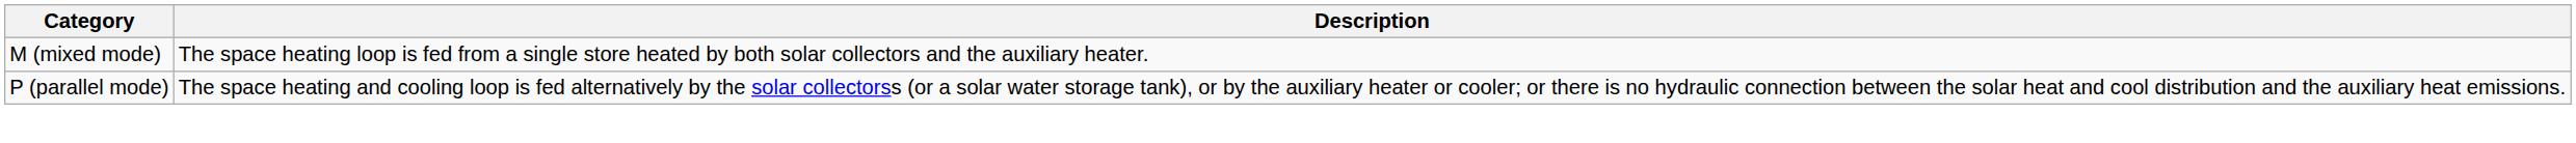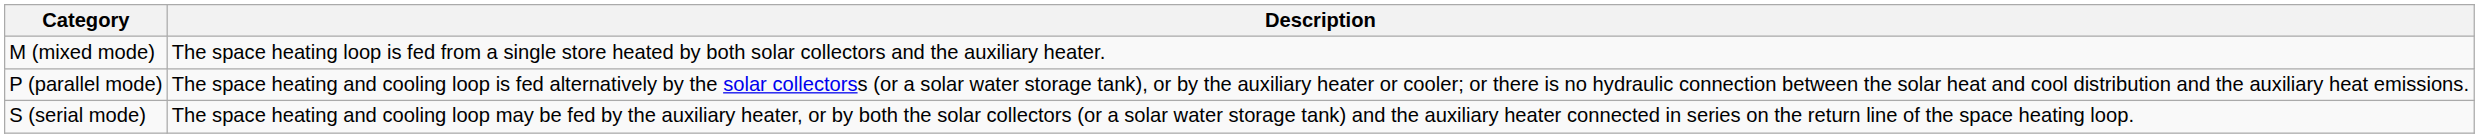+ row: S (serial mode) | The space heating and cooling loop may be fed by the auxiliary heater, or by both the solar collectors (or a solar water storage tank) and the auxiliary heater connected in series on the return line of the space heating loop.
